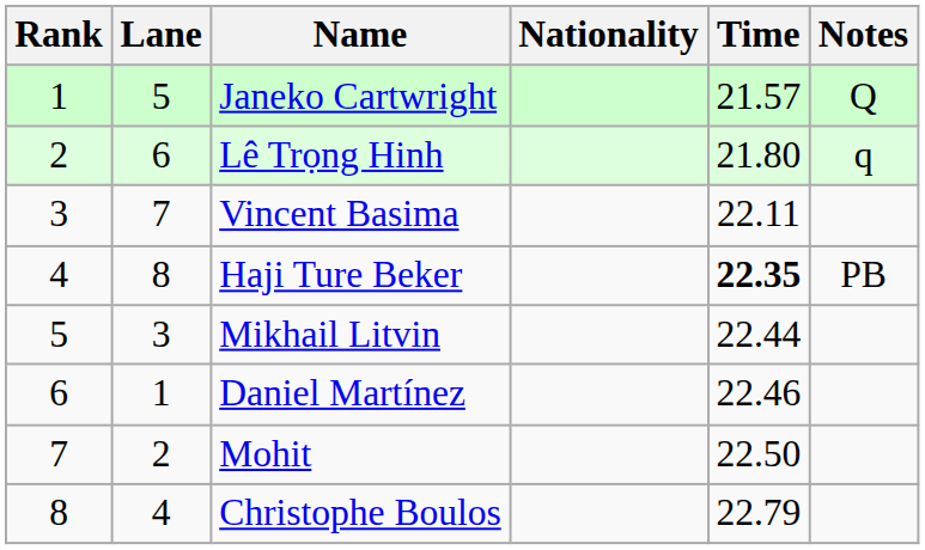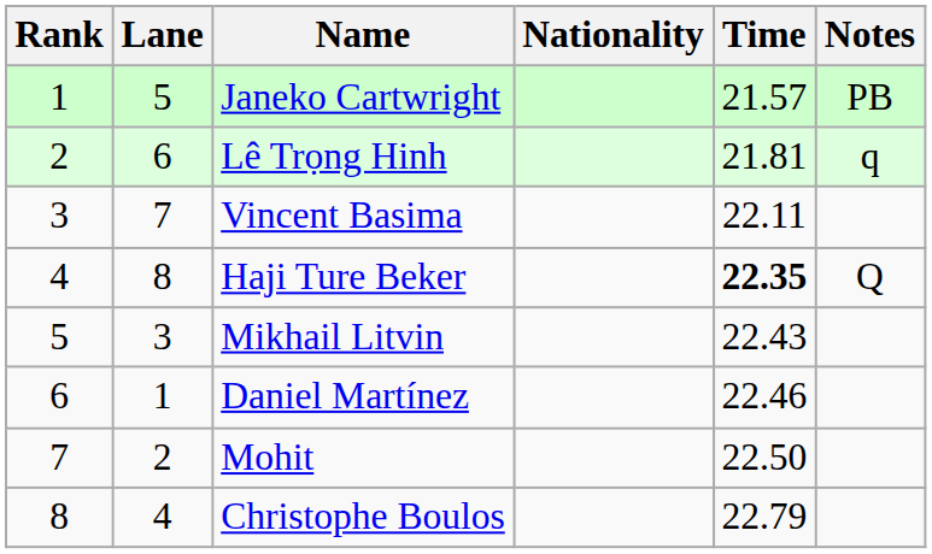Janeko Cartwright | Notes: Q -> PB
Lê Trọng Hinh | Time: 21.80 -> 21.81
Haji Ture Beker | Notes: PB -> Q
Mikhail Litvin | Time: 22.44 -> 22.43
